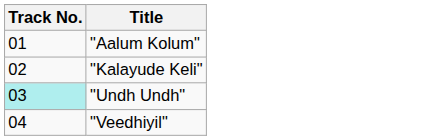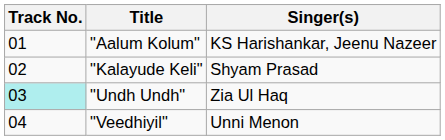+ column: Singer(s) | KS Harishankar, Jeenu Nazeer | Shyam Prasad | Zia Ul Haq | Unni Menon
